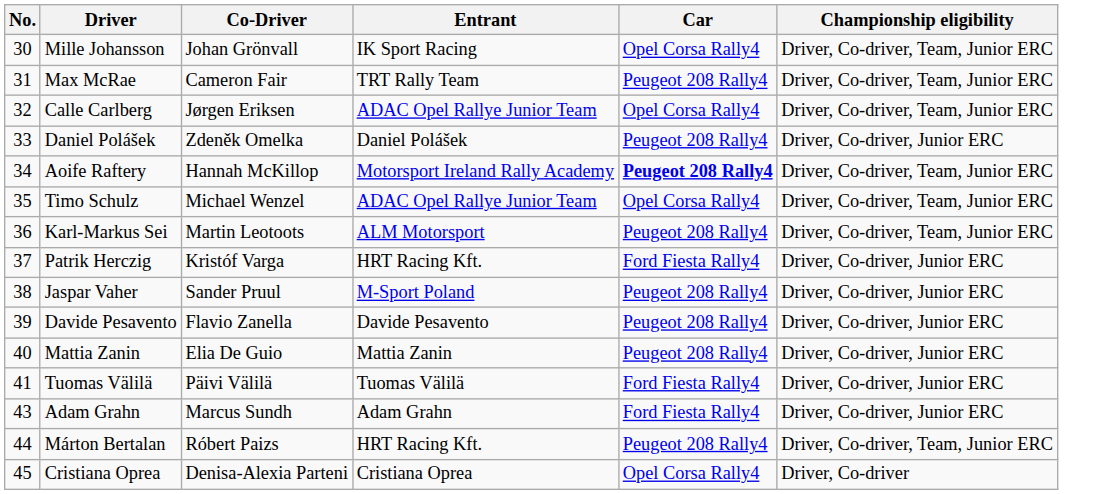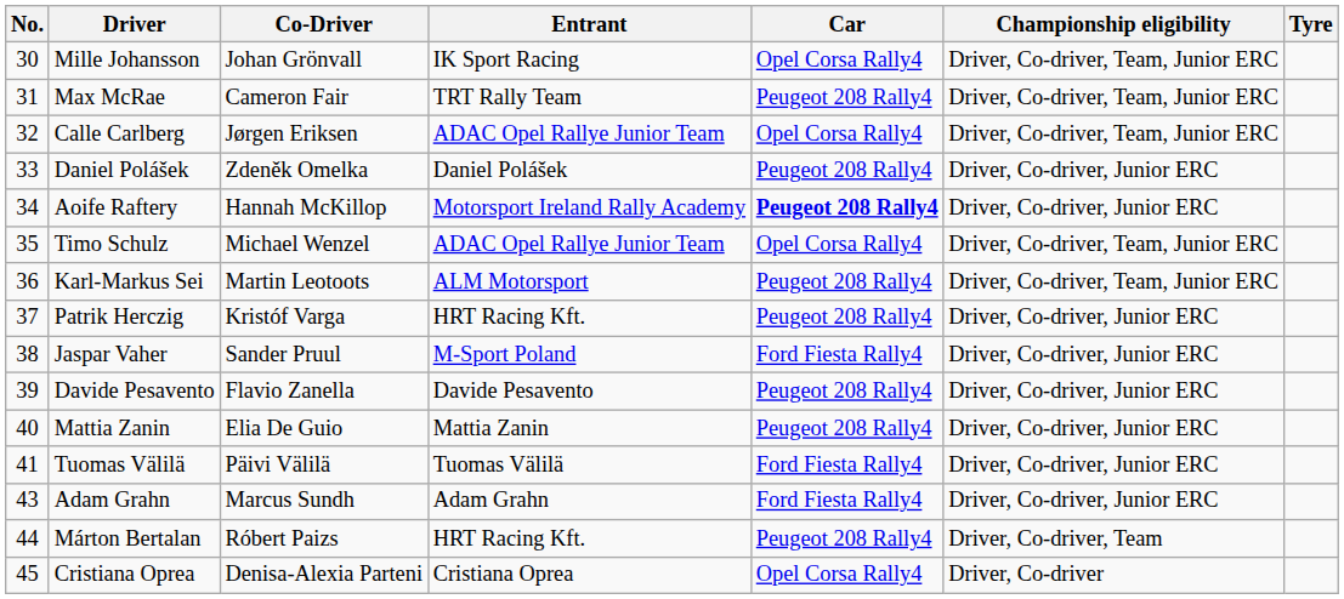+ column: Tyre
Aoife Raftery | Championship eligibility: Driver, Co-driver, Team, Junior ERC -> Driver, Co-driver, Junior ERC
Patrik Herczig | Car: Ford Fiesta Rally4 -> Peugeot 208 Rally4
Jaspar Vaher | Car: Peugeot 208 Rally4 -> Ford Fiesta Rally4
Márton Bertalan | Championship eligibility: Driver, Co-driver, Team, Junior ERC -> Driver, Co-driver, Team
